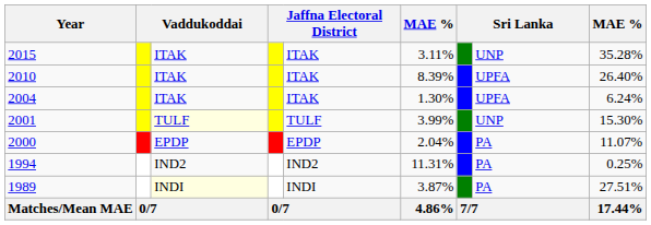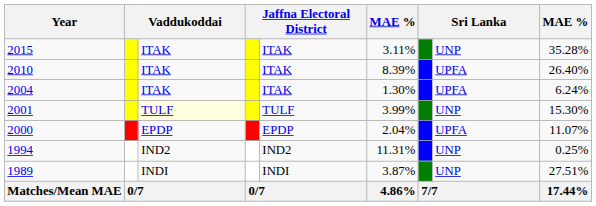2000 | column 8: PA -> UPFA
1994 | column 8: PA -> UNP
1989 | column 3: lightyellow background -> no background
1989 | column 8: PA -> UNP
